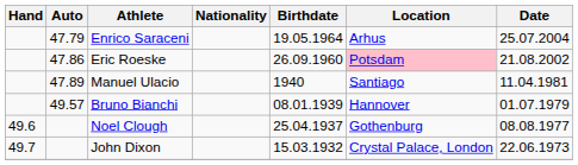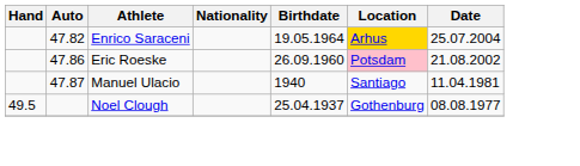Enrico Saraceni | Auto: 47.79 -> 47.82
Enrico Saraceni | Location: no background -> gold background
Manuel Ulacio | Auto: 47.89 -> 47.87
- row: 49.57 | Bruno Bianchi | 08.01.1939 | Hannover | 01.07.1979
Noel Clough | Hand: 49.6 -> 49.5
- row: 49.7 | John Dixon | 15.03.1932 | Crystal Palace, London | 22.06.1973
